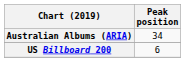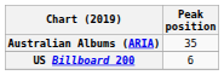Australian Albums (ARIA) | Peak position: 34 -> 35
